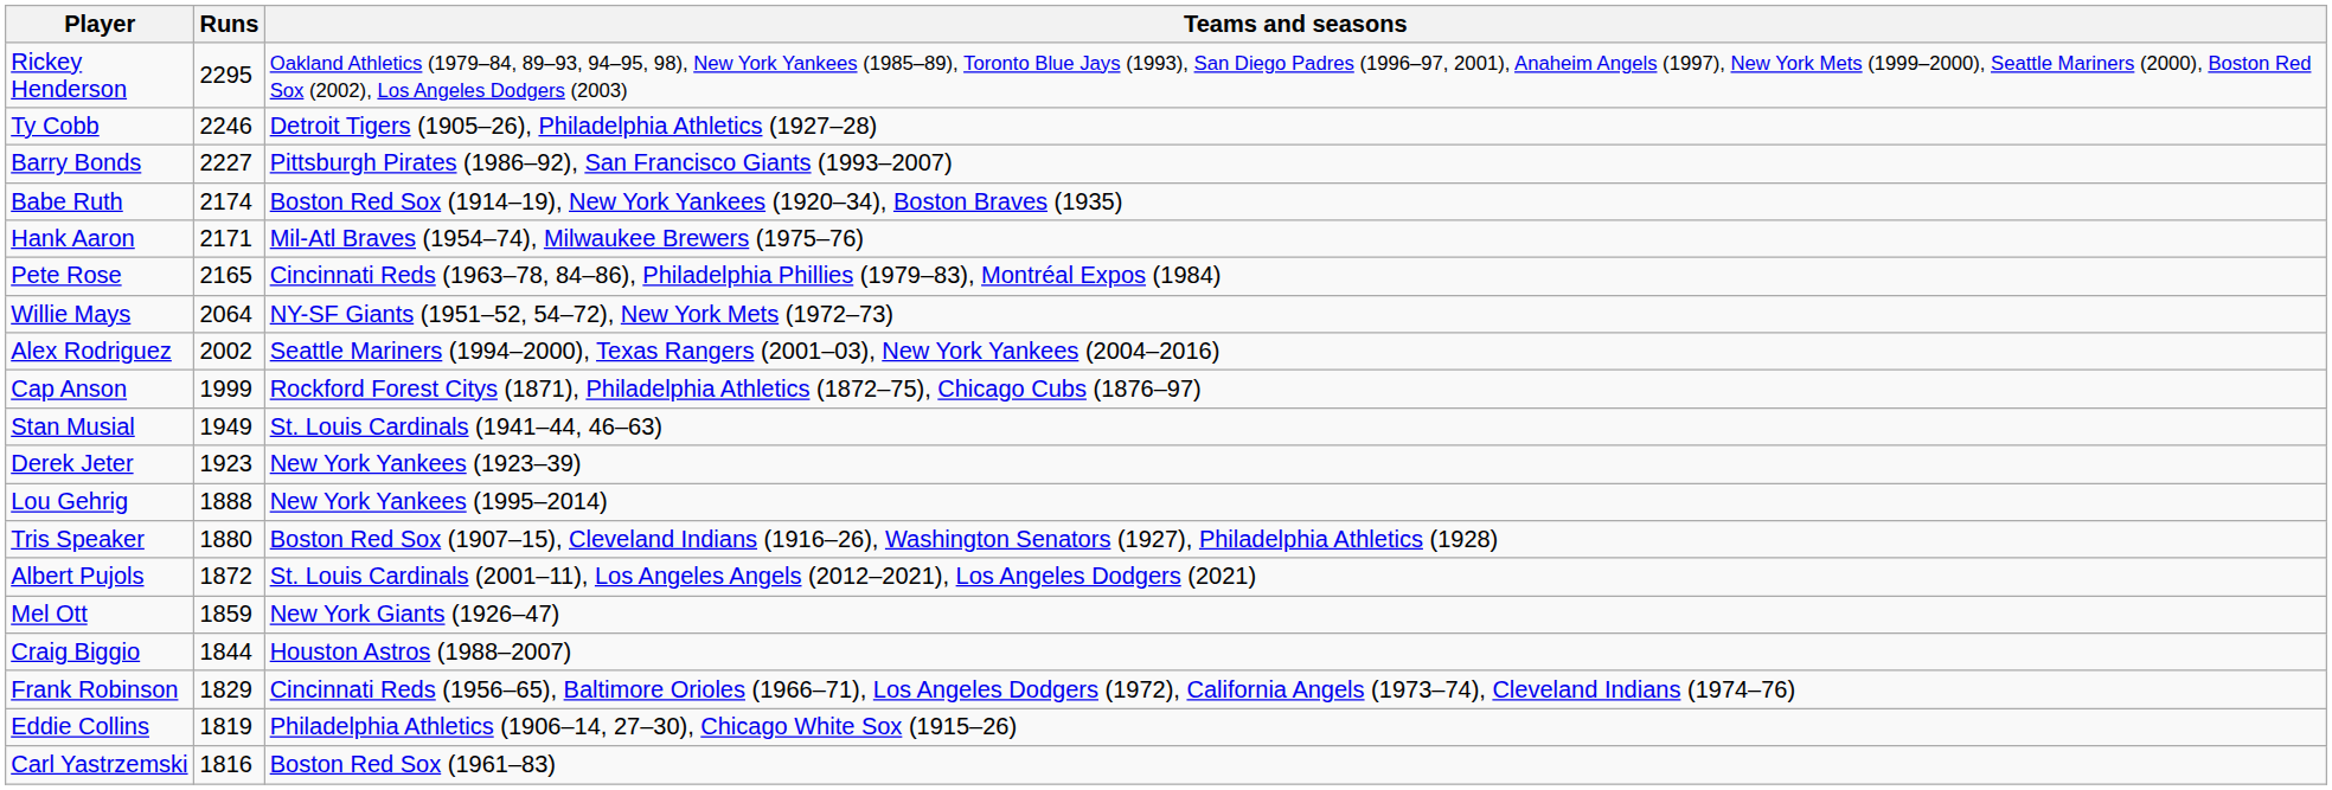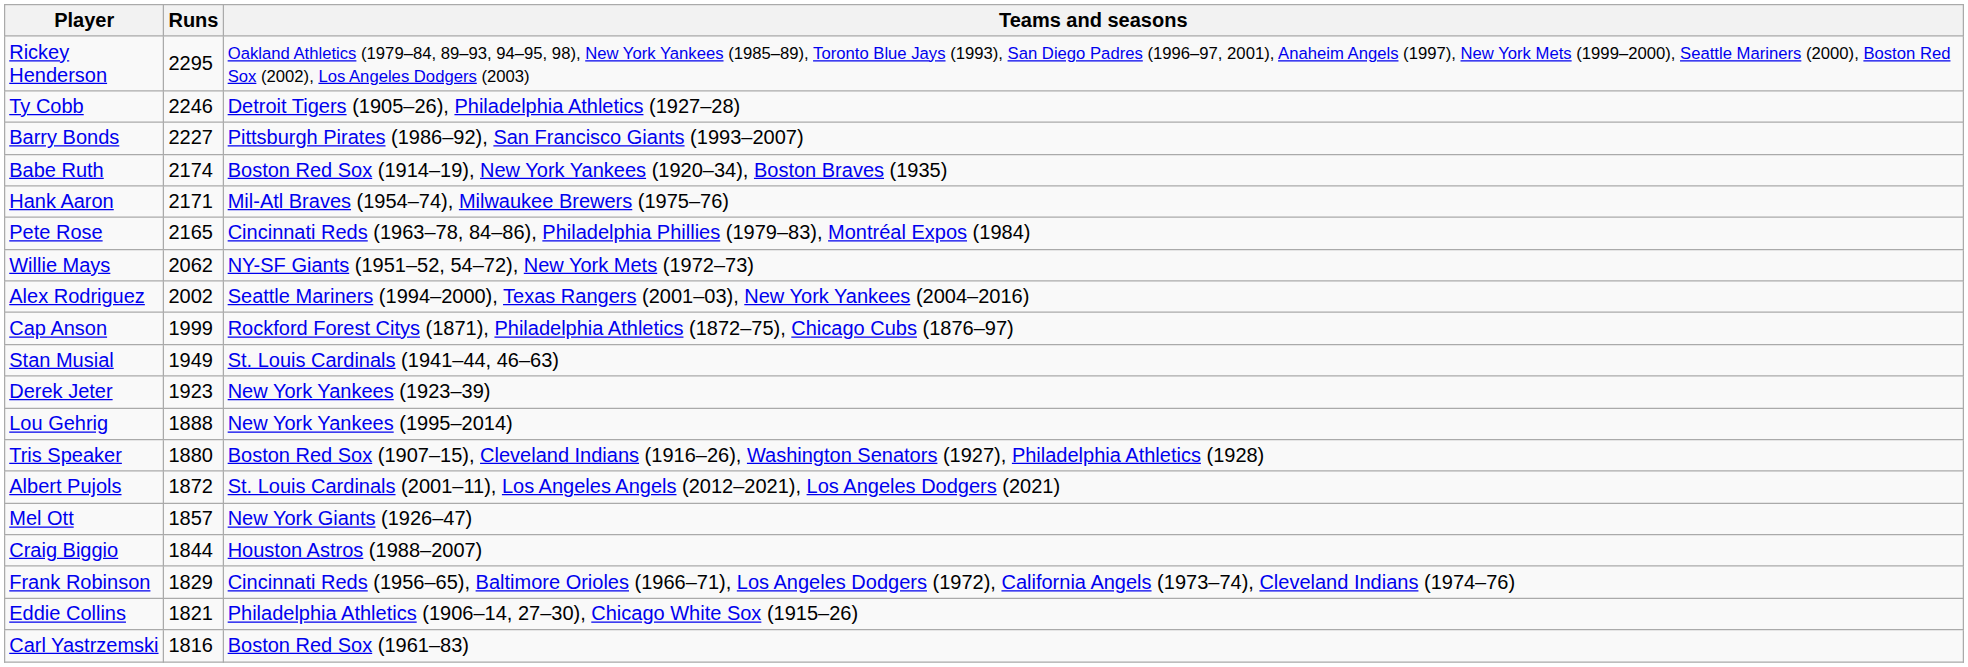Willie Mays | Runs: 2064 -> 2062
Mel Ott | Runs: 1859 -> 1857
Eddie Collins | Runs: 1819 -> 1821
